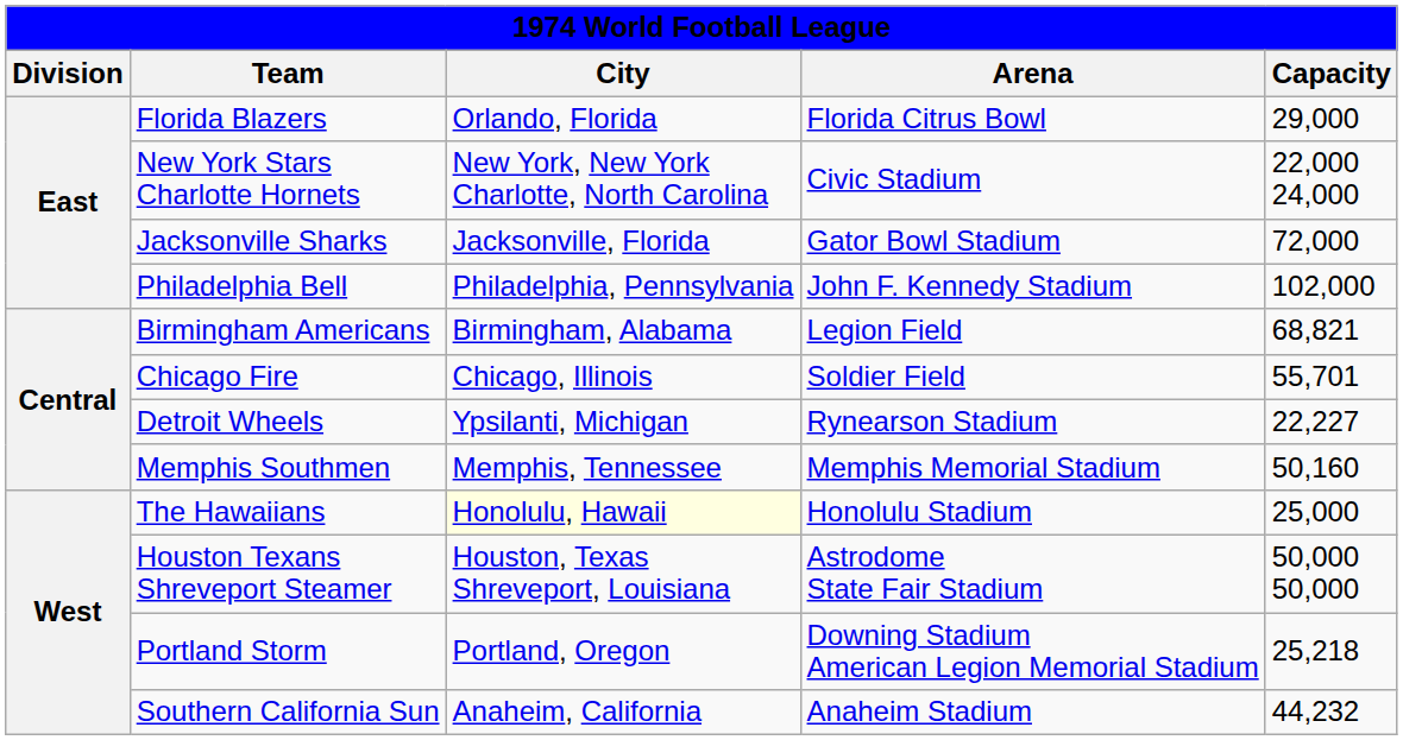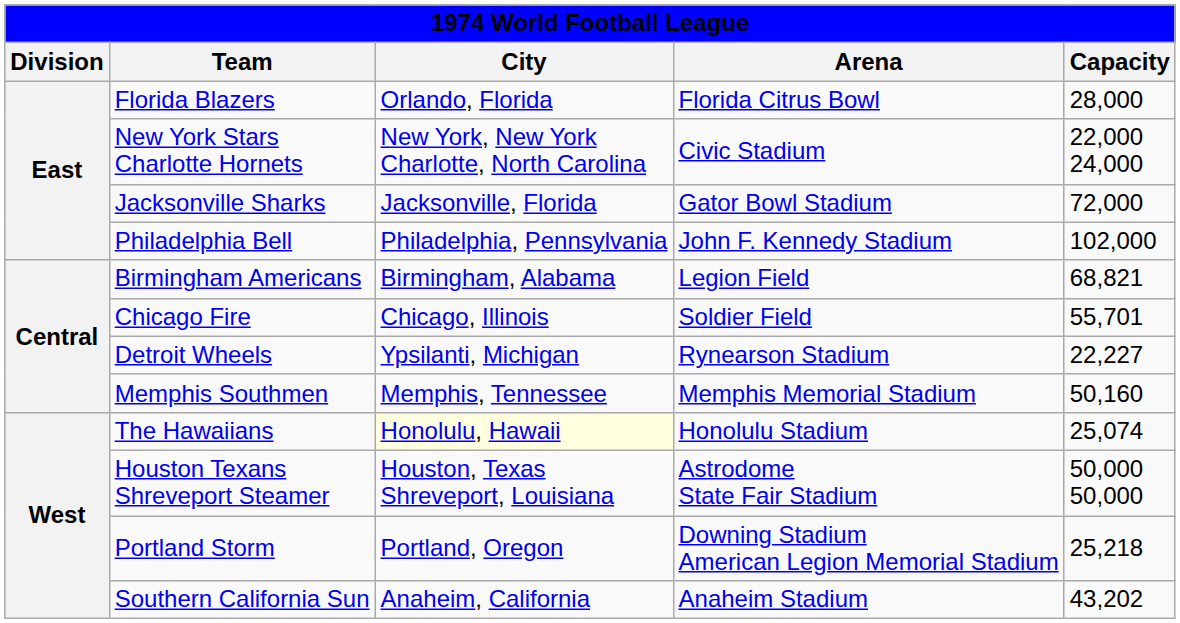Florida Blazers | Capacity: 29,000 -> 28,000
The Hawaiians | Capacity: 25,000 -> 25,074
Southern California Sun | Capacity: 44,232 -> 43,202
